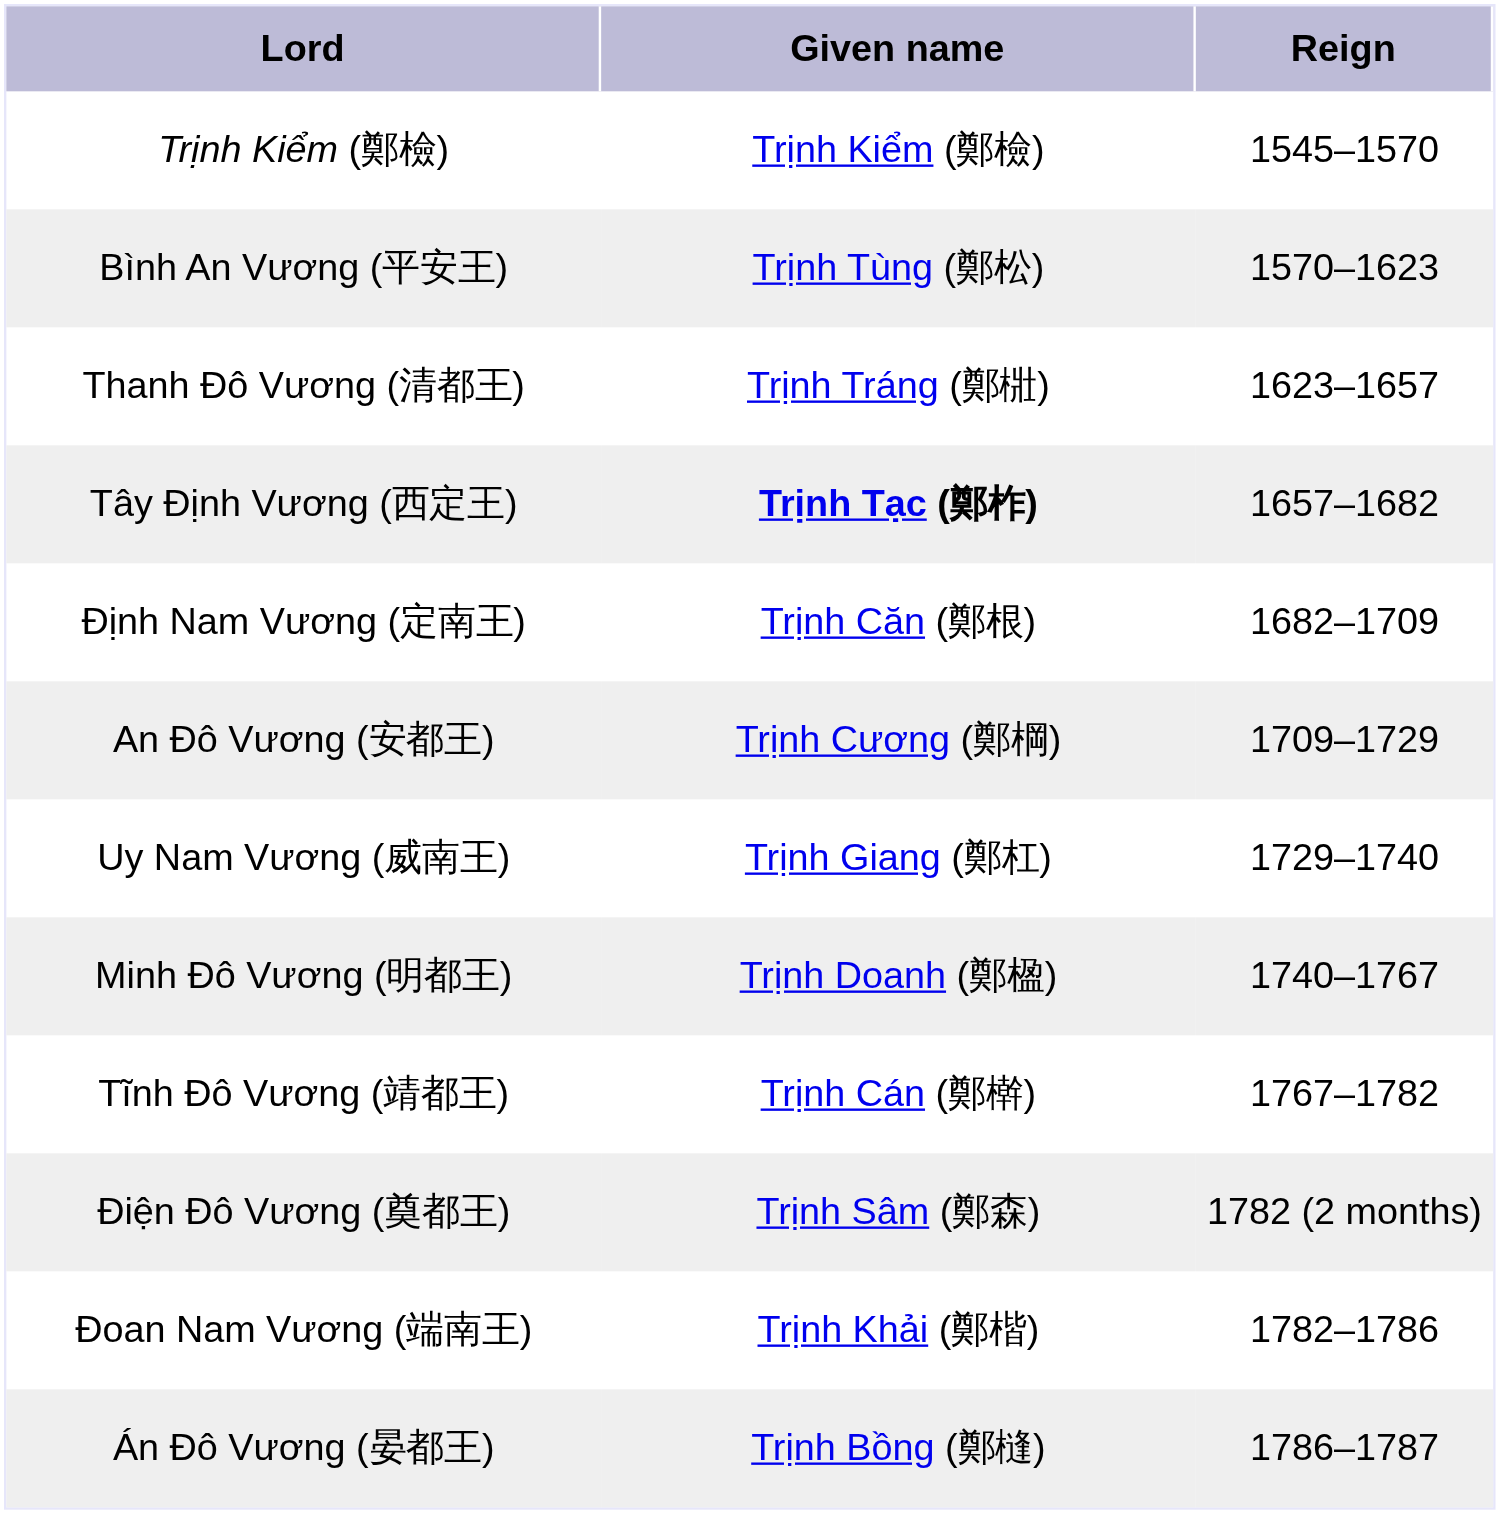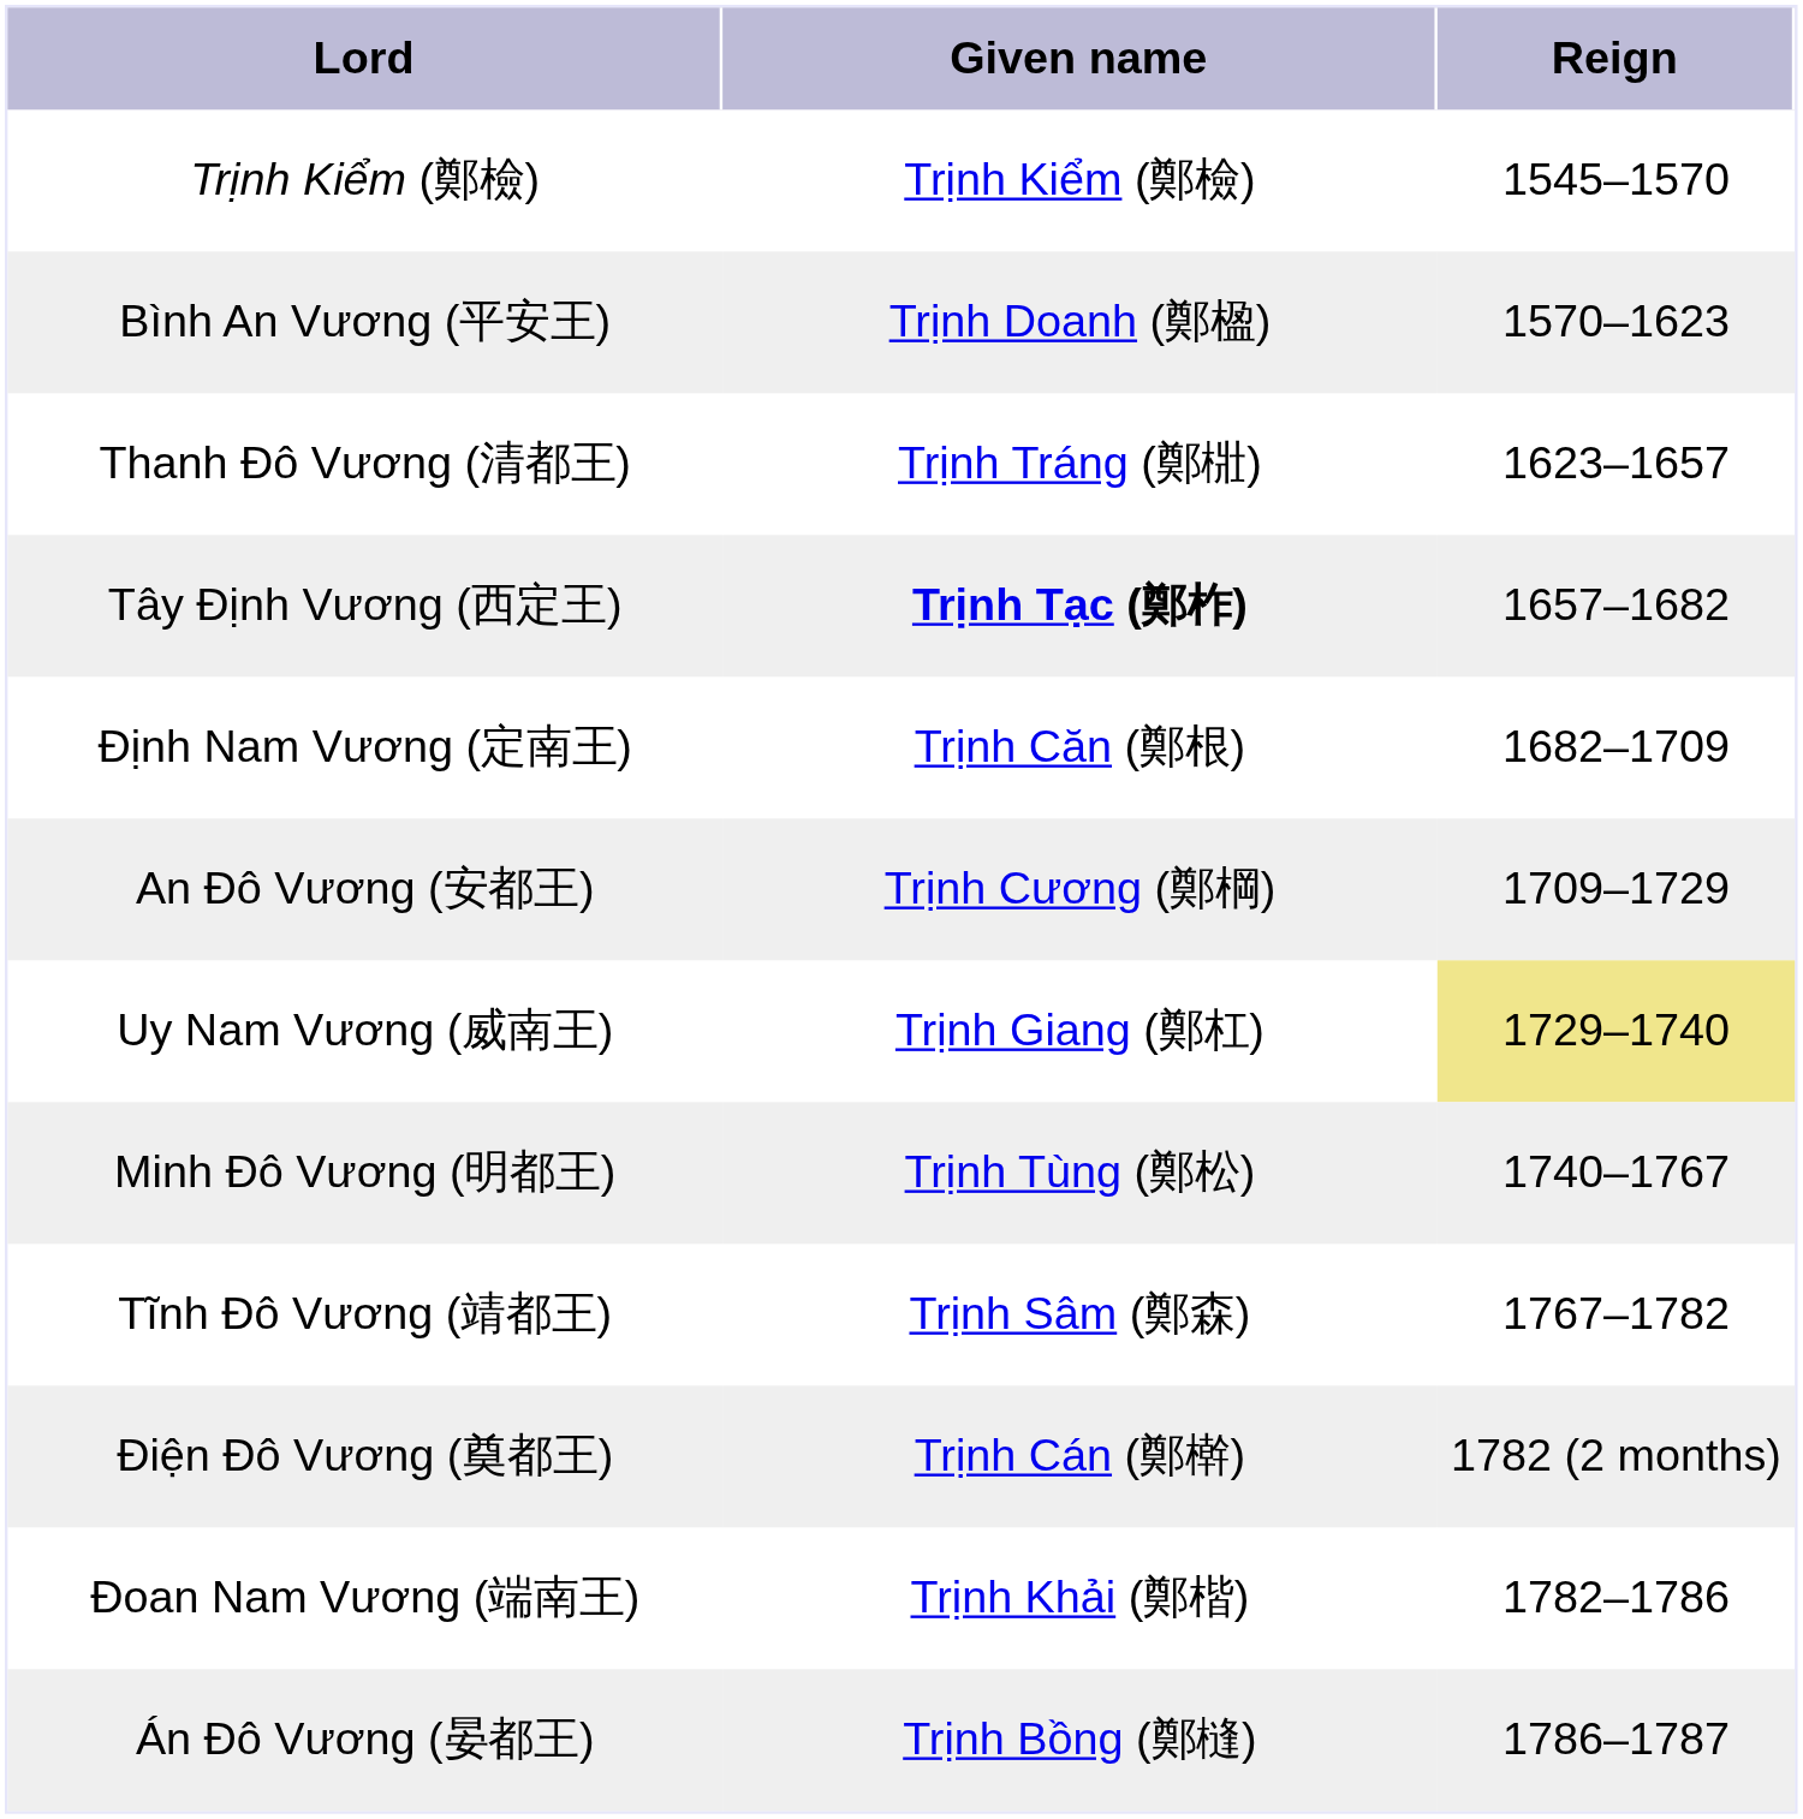Bình An Vương (平安王) | Given name: Trịnh Tùng (鄭松) -> Trịnh Doanh (鄭楹)
Uy Nam Vương (威南王) | column 3: no background -> khaki background
Minh Đô Vương (明都王) | Given name: Trịnh Doanh (鄭楹) -> Trịnh Tùng (鄭松)
Tĩnh Đô Vương (靖都王) | Given name: Trịnh Cán (鄭檊) -> Trịnh Sâm (鄭森)
Điện Đô Vương (奠都王) | Given name: Trịnh Sâm (鄭森) -> Trịnh Cán (鄭檊)
